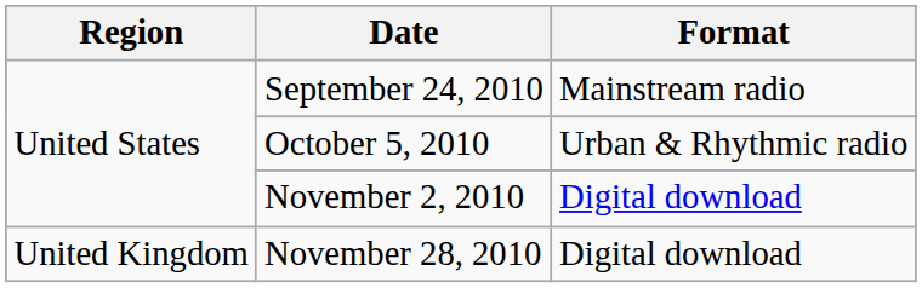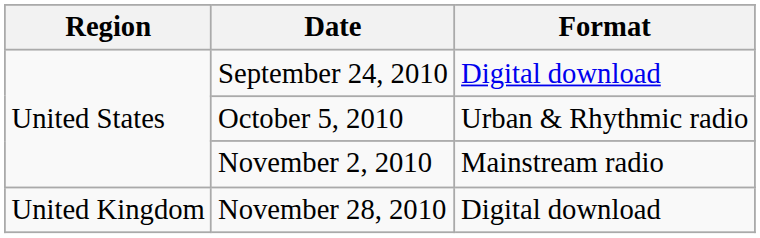September 24, 2010 | Format: Mainstream radio -> Digital download
November 2, 2010 | Format: Digital download -> Mainstream radio
